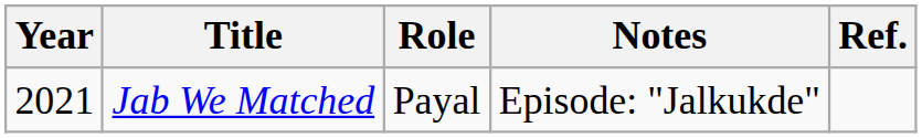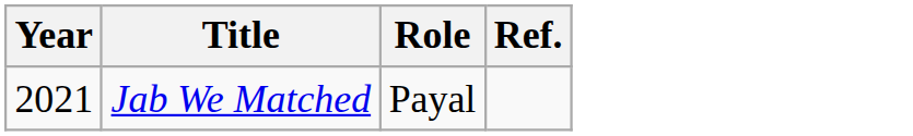- column: Notes | Episode: "Jalkukde"
